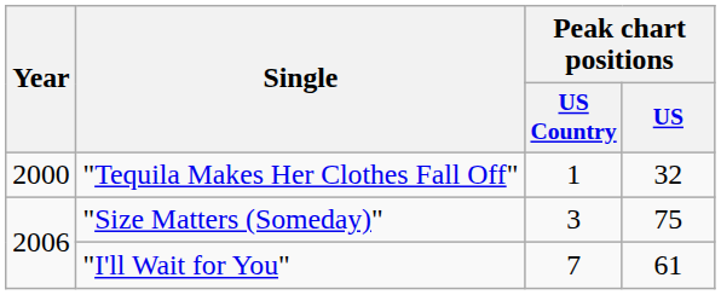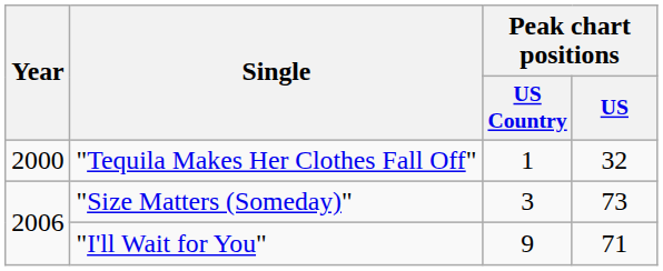"Size Matters (Someday)" | Peak chart positions / US: 75 -> 73
"I'll Wait for You" | Peak chart positions / US Country: 7 -> 9
"I'll Wait for You" | Peak chart positions / US: 61 -> 71
